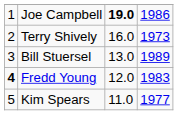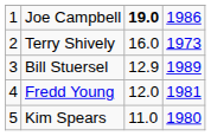Bill Stuersel | column 3: 13.0 -> 12.9
Fredd Young | column 1: bold -> normal
Fredd Young | column 4: 1983 -> 1981
Kim Spears | column 4: 1977 -> 1980
